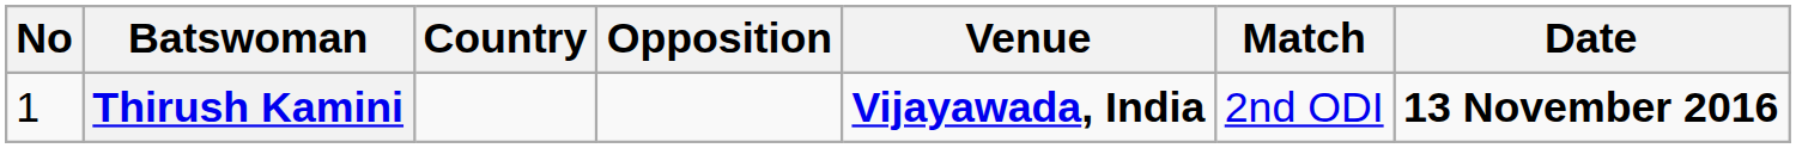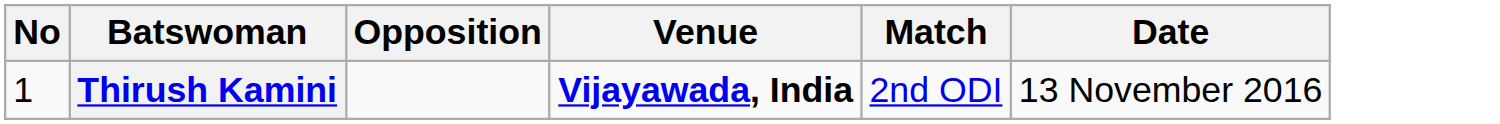- column: Country
Thirush Kamini | Date: bold -> normal
